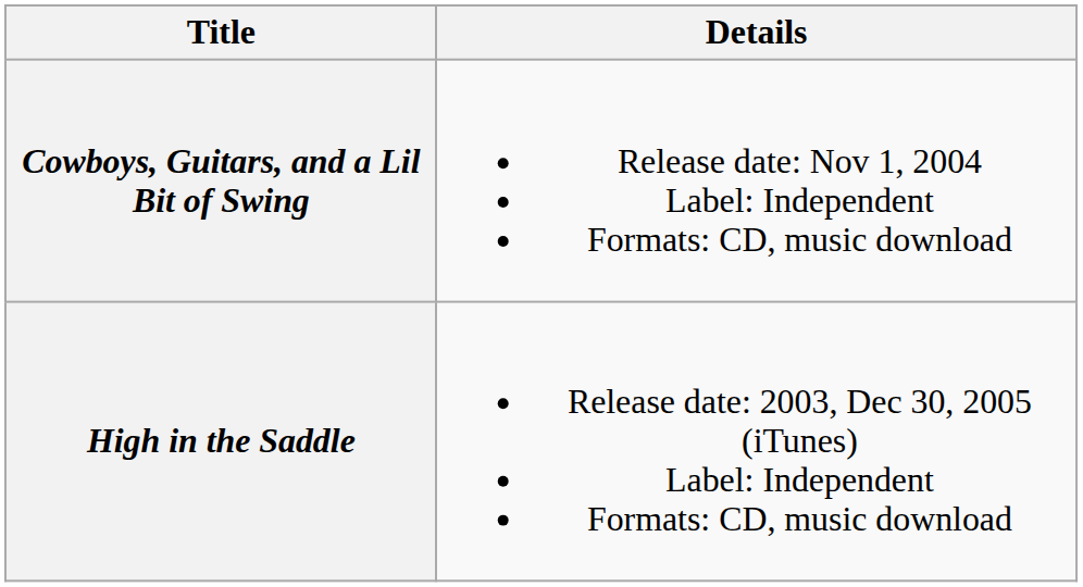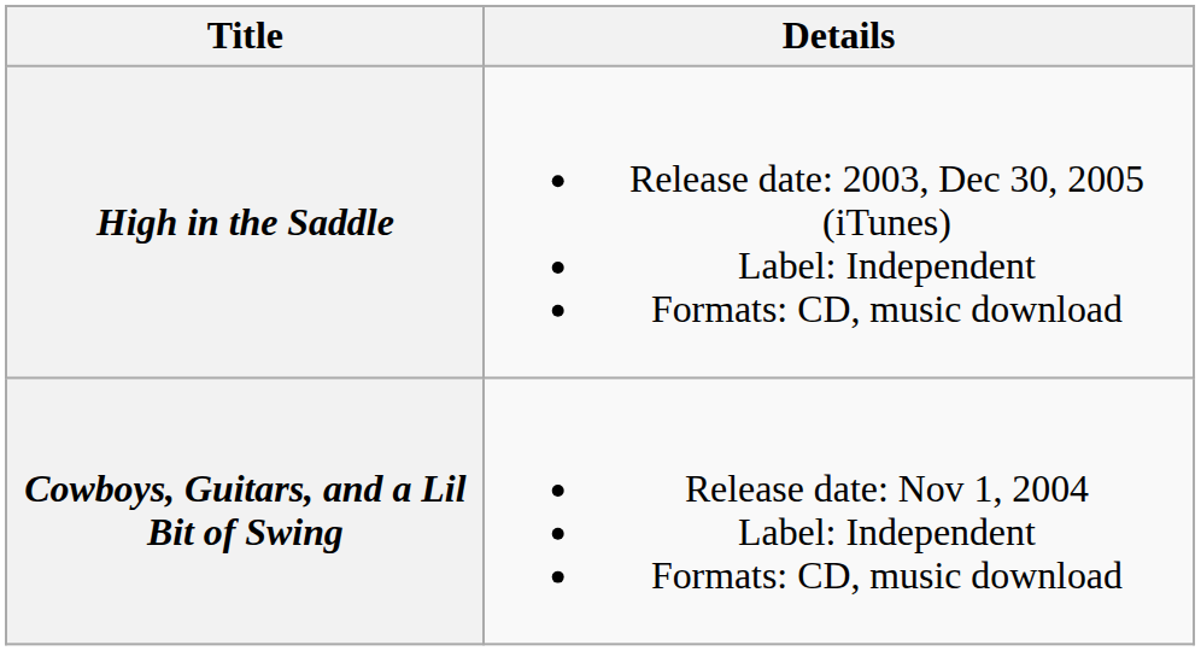rows swapped: High in the Saddle <-> Cowboys, Guitars, and a Lil Bit of Swing
